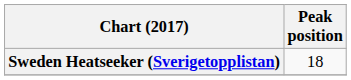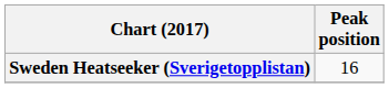Sweden Heatseeker (Sverigetopplistan) | Peak position: 18 -> 16
